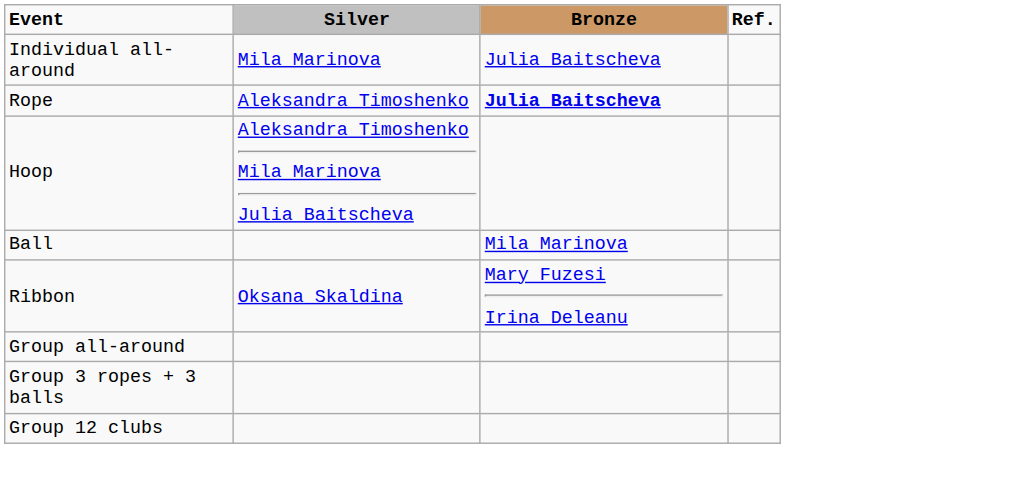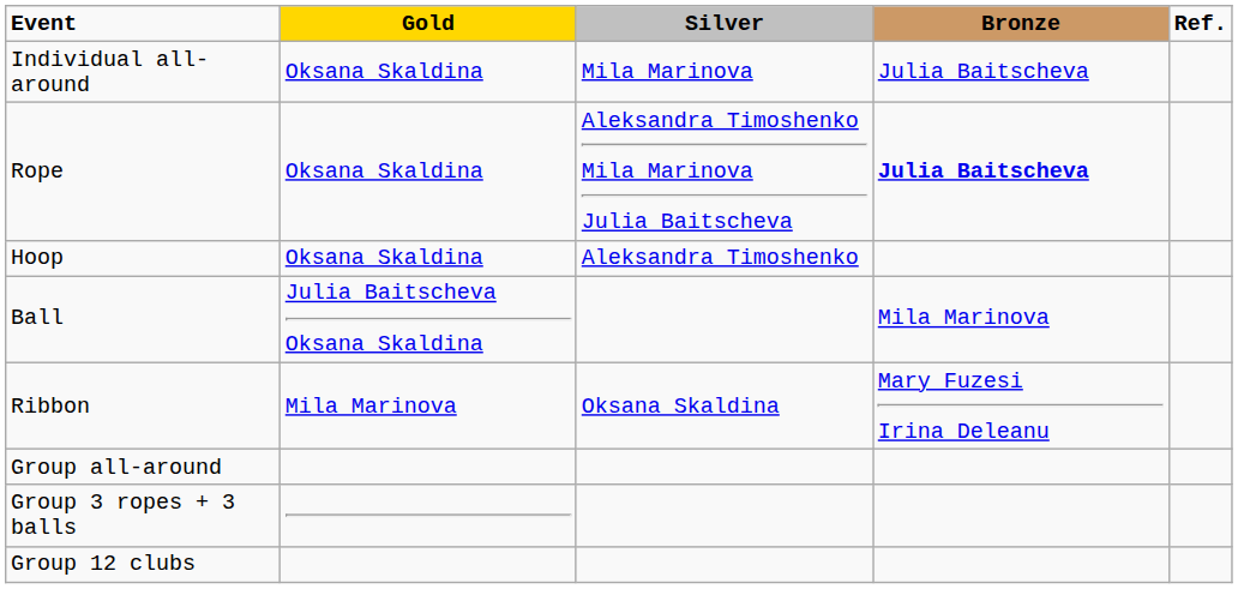+ column: Gold | Oksana Skaldina | Oksana Skaldina | Oksana Skaldina | Julia Baitscheva Oksana Skaldina | Mila Marinova
Rope | Silver: Aleksandra Timoshenko -> Aleksandra Timoshenko Mila Marinova Julia Baitscheva
Hoop | Silver: Aleksandra Timoshenko Mila Marinova Julia Baitscheva -> Aleksandra Timoshenko
